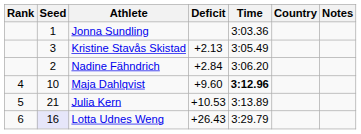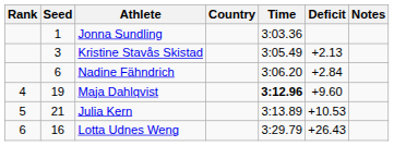columns swapped: Country <-> Deficit
Nadine Fähndrich | Seed: 2 -> 6
Maja Dahlqvist | Seed: 10 -> 19
Lotta Udnes Weng | Seed: lavender background -> no background
